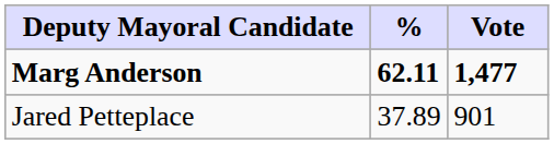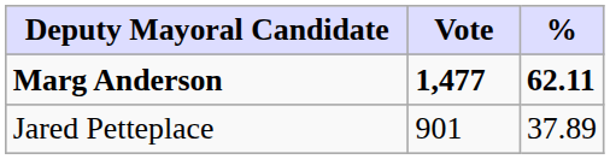columns swapped: Vote <-> %
